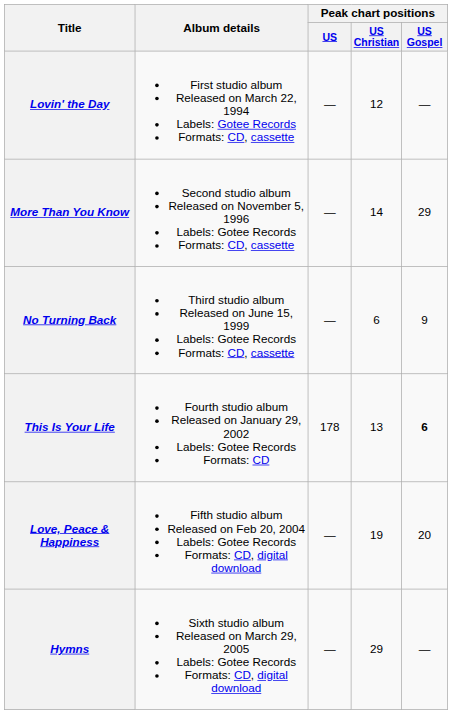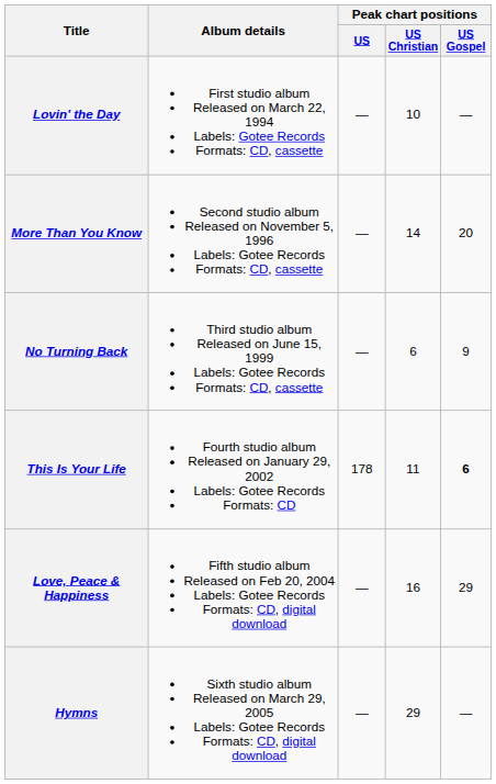Lovin' the Day | Peak chart positions / US Christian: 12 -> 10
More Than You Know | Peak chart positions / US Gospel: 29 -> 20
This Is Your Life | Peak chart positions / US Christian: 13 -> 11
Love, Peace & Happiness | Peak chart positions / US Christian: 19 -> 16
Love, Peace & Happiness | Peak chart positions / US Gospel: 20 -> 29
